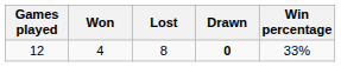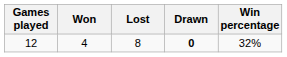12 | Win percentage: 33% -> 32%
